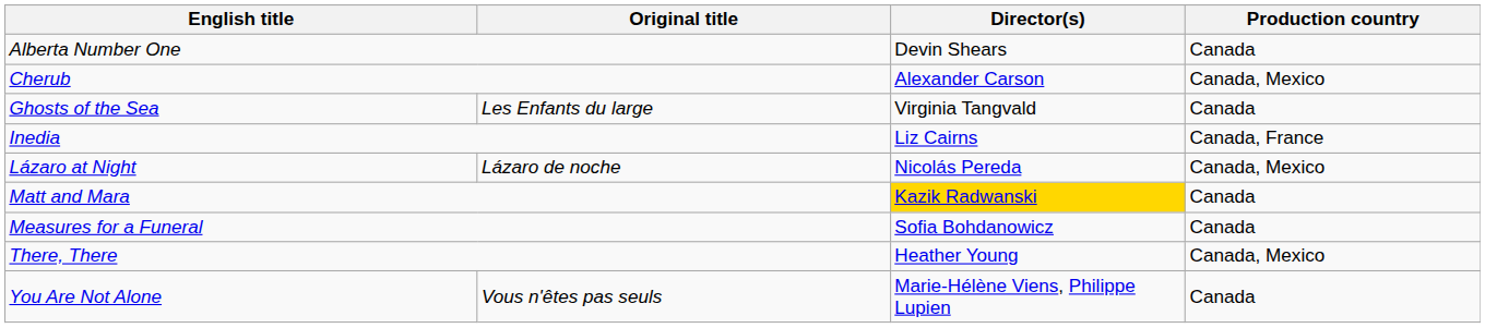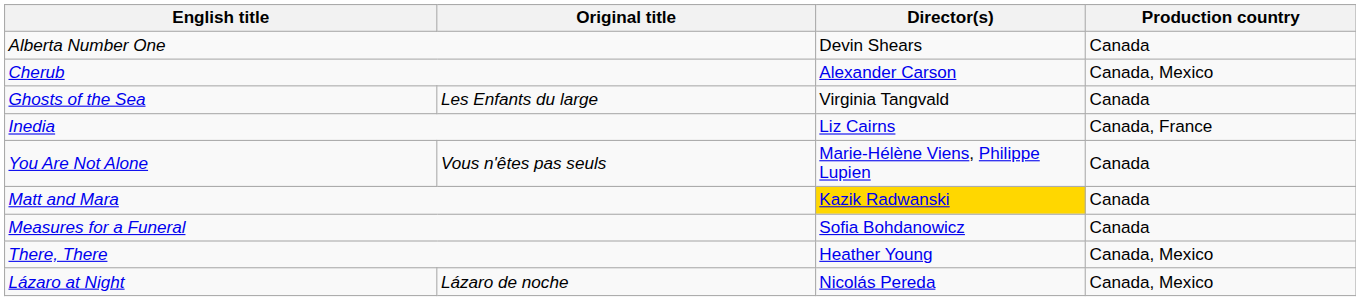rows swapped: Lázaro at Night <-> You Are Not Alone
